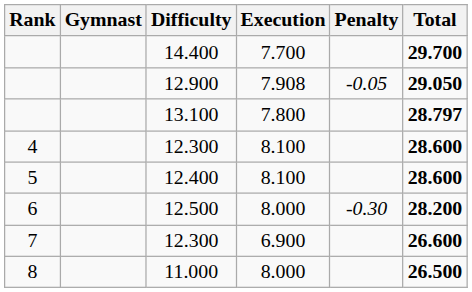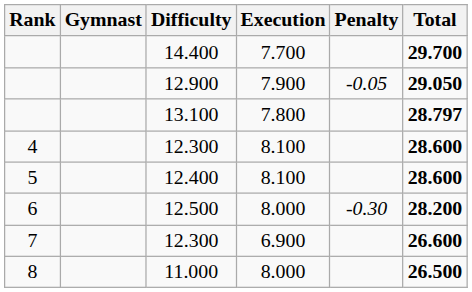12.900 | Execution: 7.908 -> 7.900
